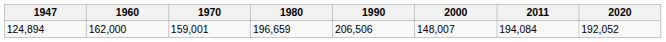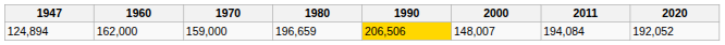124,894 | 1970: 159,001 -> 159,000
124,894 | 1990: no background -> gold background
